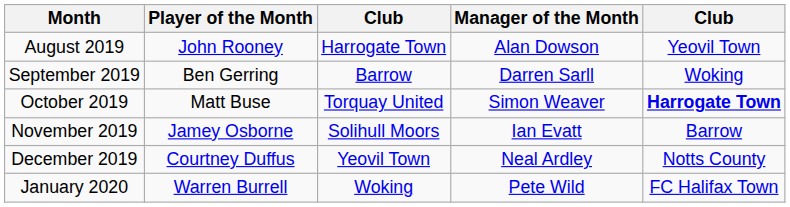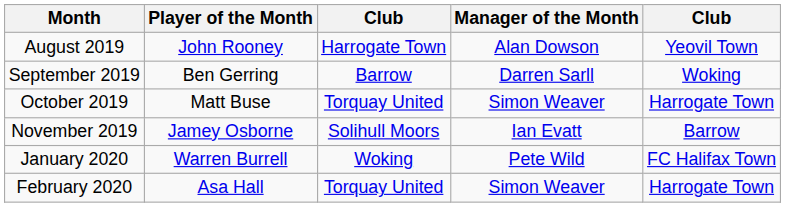October 2019 | column 5: bold -> normal
- row: December 2019 | Courtney Duffus | Yeovil Town | Neal Ardley | Notts County
+ row: February 2020 | Asa Hall | Torquay United | Simon Weaver | Harrogate Town
